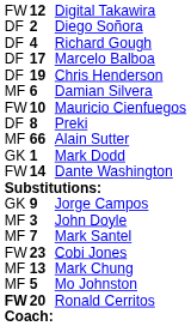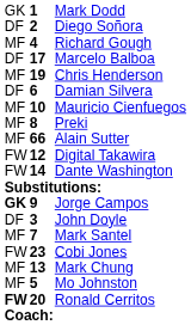rows swapped: Mark Dodd <-> Digital Takawira
Richard Gough | column 1: DF -> MF
Chris Henderson | column 1: DF -> MF
Damian Silvera | column 1: MF -> DF
Mauricio Cienfuegos | column 1: FW -> MF
Preki | column 1: DF -> MF
Jorge Campos | column 1: normal -> bold
John Doyle | column 1: MF -> DF
